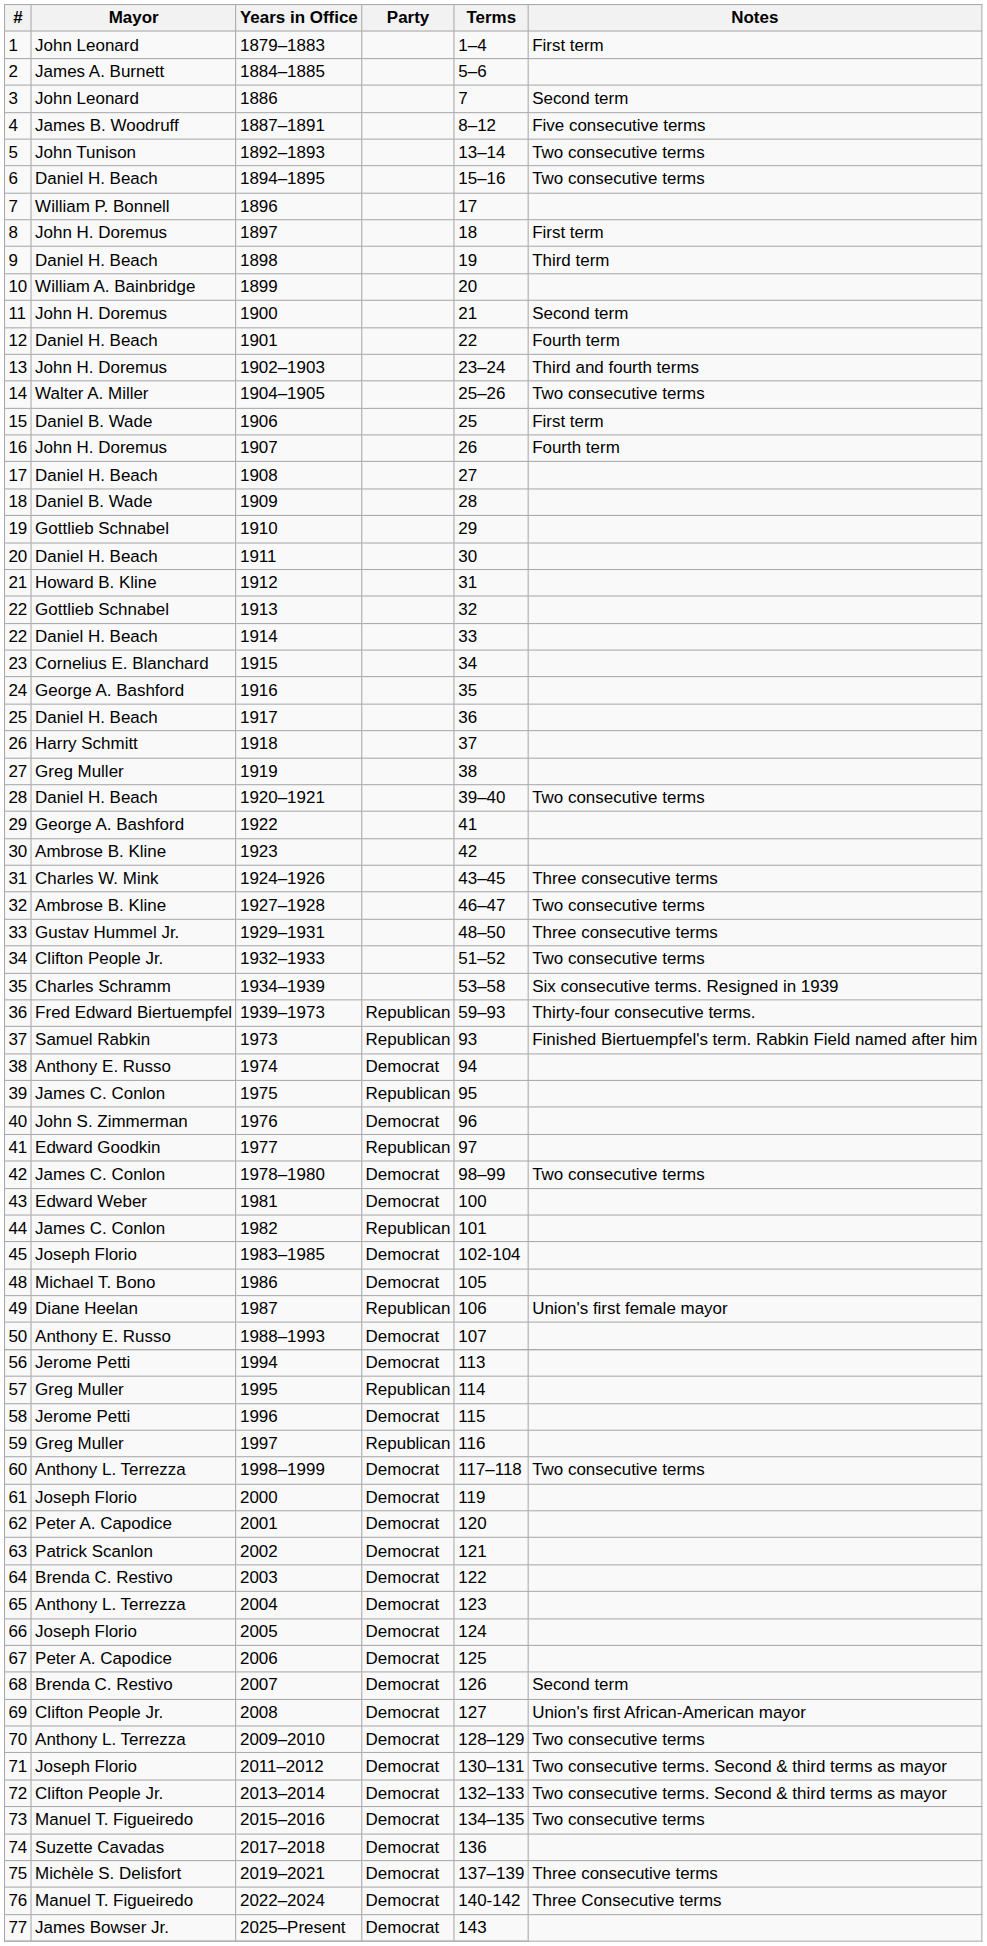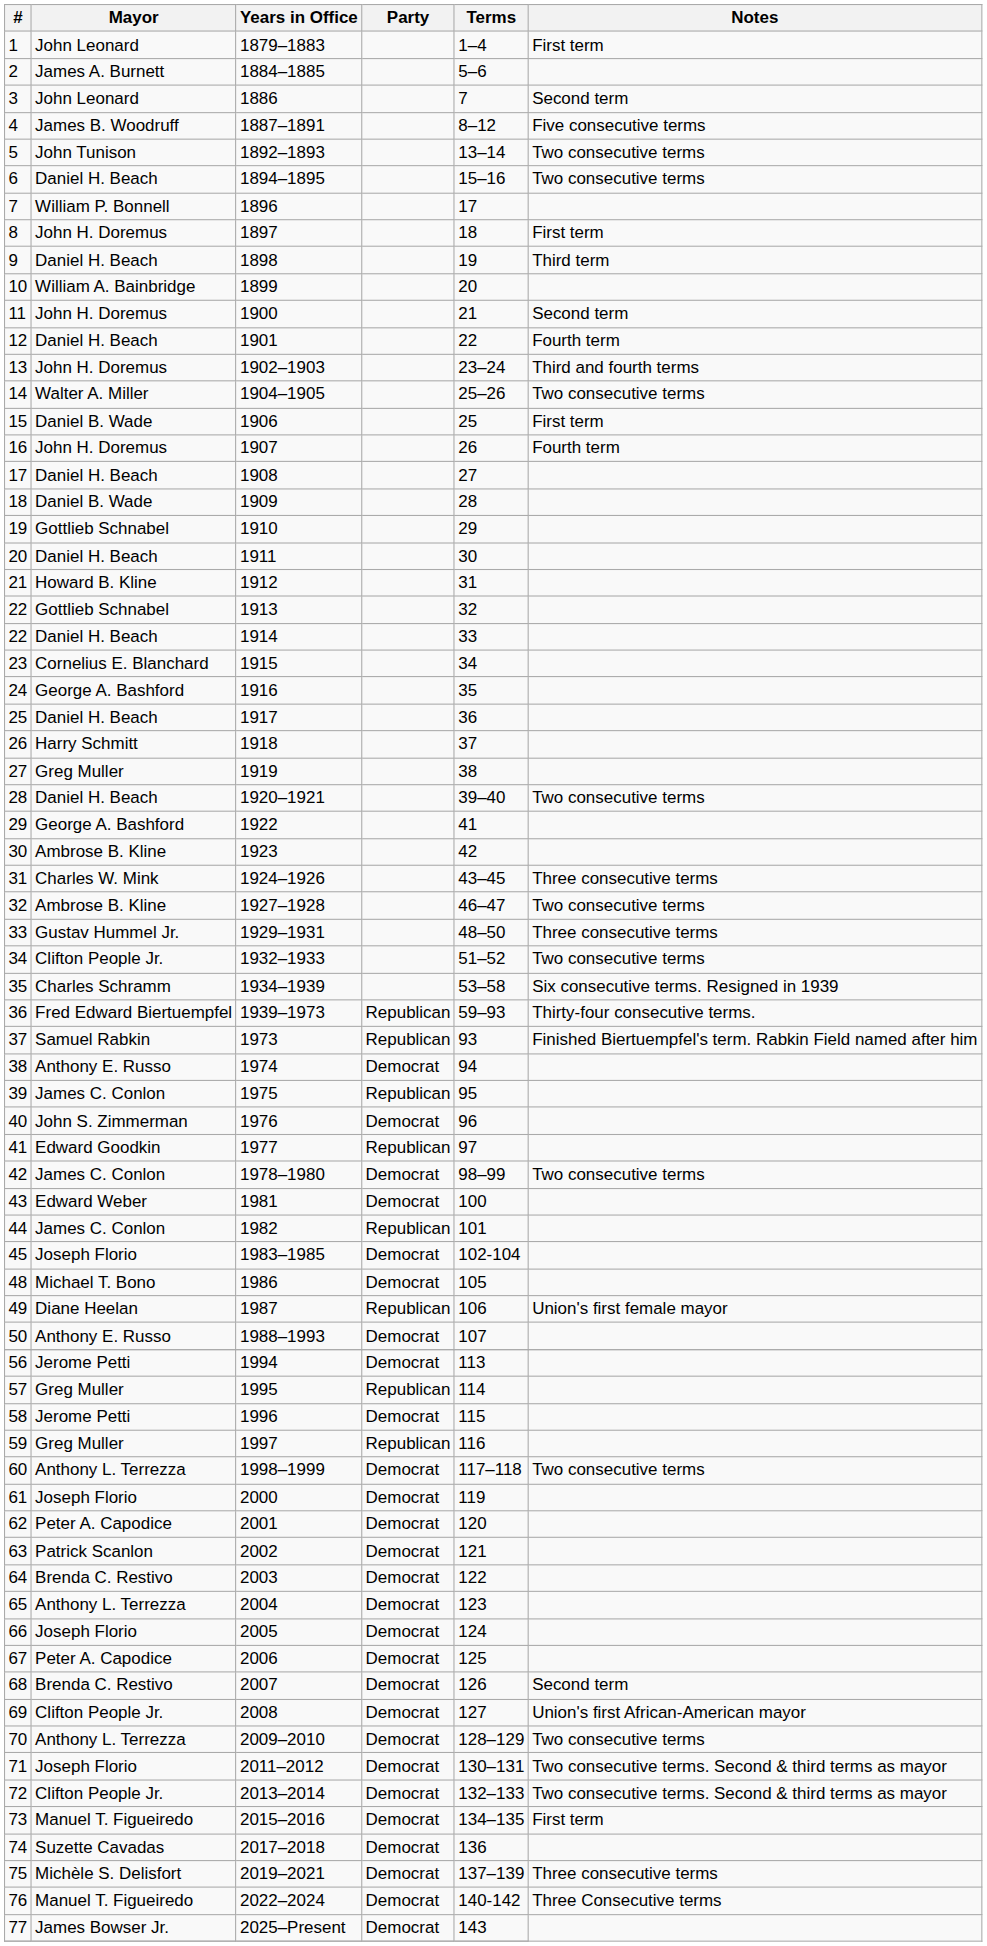2015–2016 | Notes: Two consecutive terms -> First term
